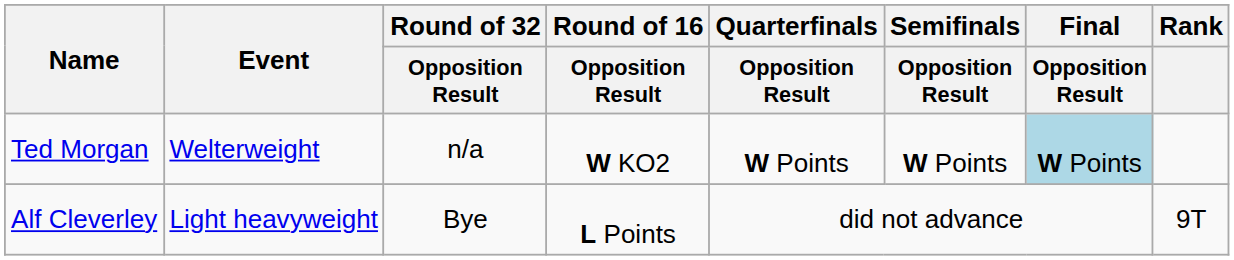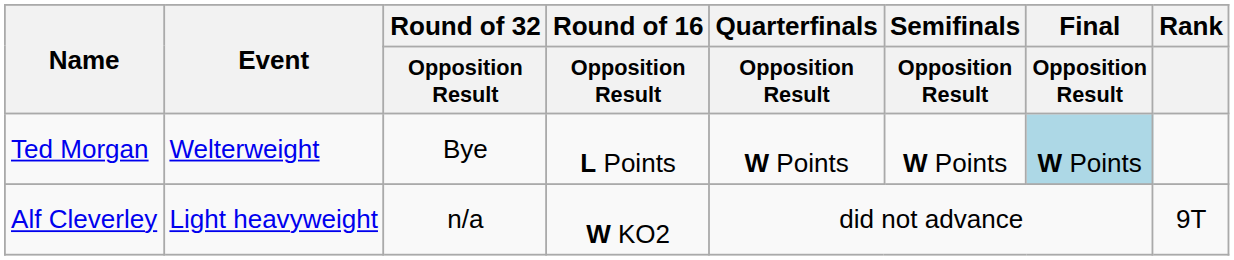Ted Morgan | Round of 32 / Opposition Result: n/a -> Bye
Ted Morgan | Round of 16 / Opposition Result: W KO2 -> L Points
Alf Cleverley | Round of 32 / Opposition Result: Bye -> n/a
Alf Cleverley | Round of 16 / Opposition Result: L Points -> W KO2
